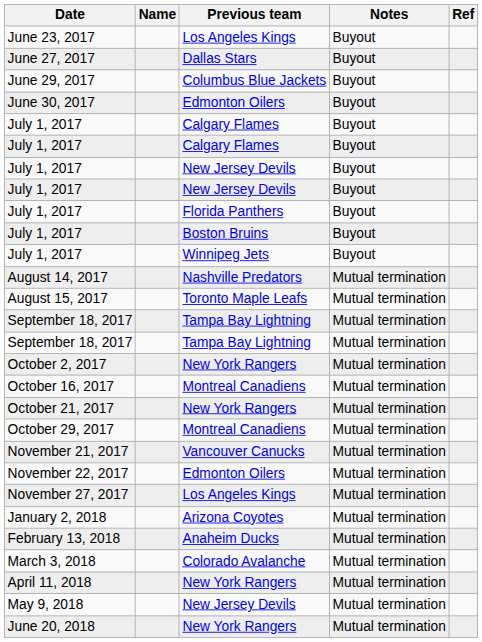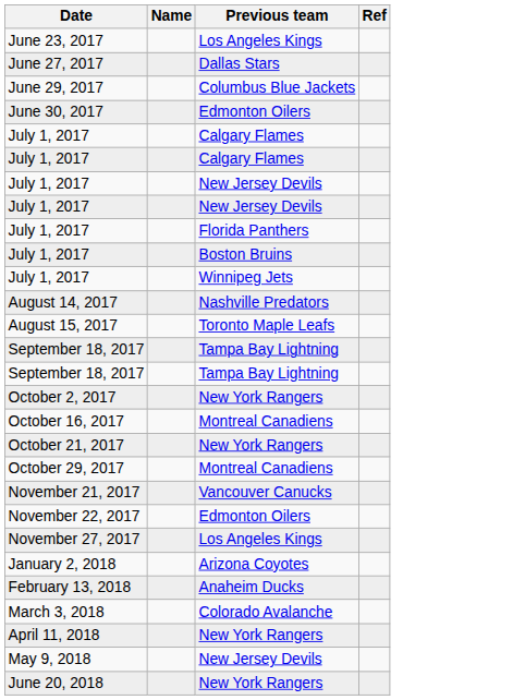- column: Notes | Buyout | Buyout | Buyout | Buyout | Buyout | Buyout | Buyout | Buyout | Buyout | Buyout | Buyout | Mutual termination | Mutual termination | Mutual termination | Mutual termination | Mutual termination | Mutual termination | Mutual termination | Mutual termination | Mutual termination | Mutual termination | Mutual termination | Mutual termination | Mutual termination | Mutual termination | Mutual termination | Mutual termination | Mutual termination
